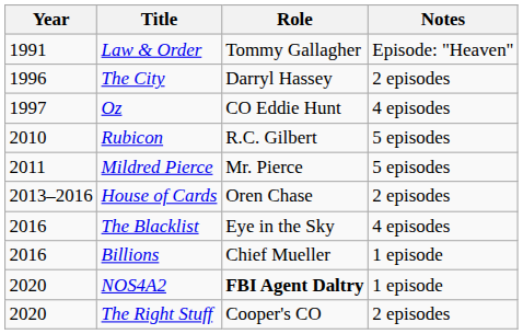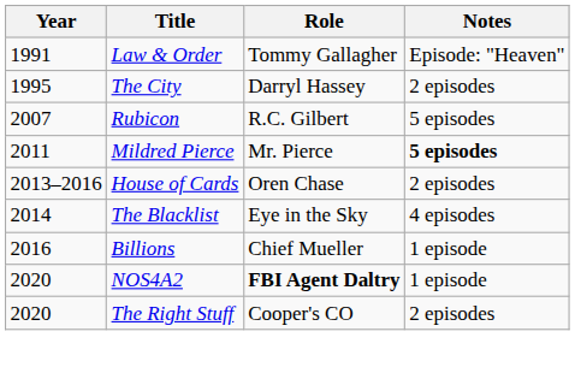The City | Year: 1996 -> 1995
- row: 1997 | Oz | CO Eddie Hunt | 4 episodes
Rubicon | Year: 2010 -> 2007
Mildred Pierce | Notes: normal -> bold
The Blacklist | Year: 2016 -> 2014
